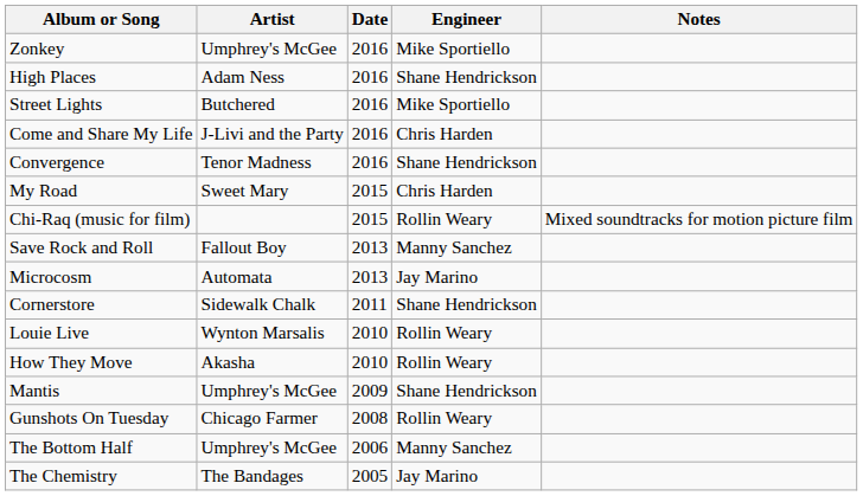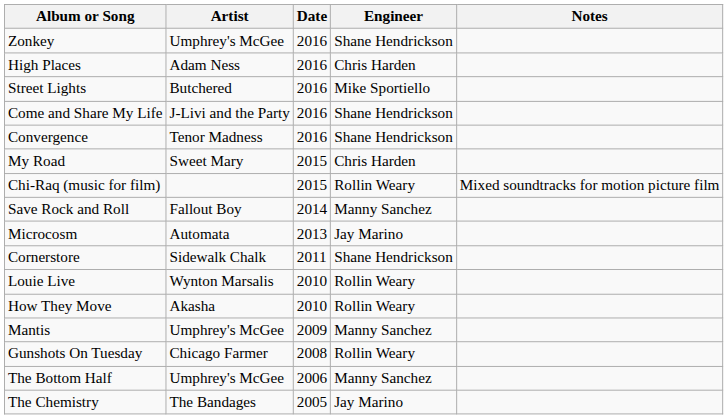Zonkey | Engineer: Mike Sportiello -> Shane Hendrickson
High Places | Engineer: Shane Hendrickson -> Chris Harden
Come and Share My Life | Engineer: Chris Harden -> Shane Hendrickson
Save Rock and Roll | Date: 2013 -> 2014
Mantis | Engineer: Shane Hendrickson -> Manny Sanchez
